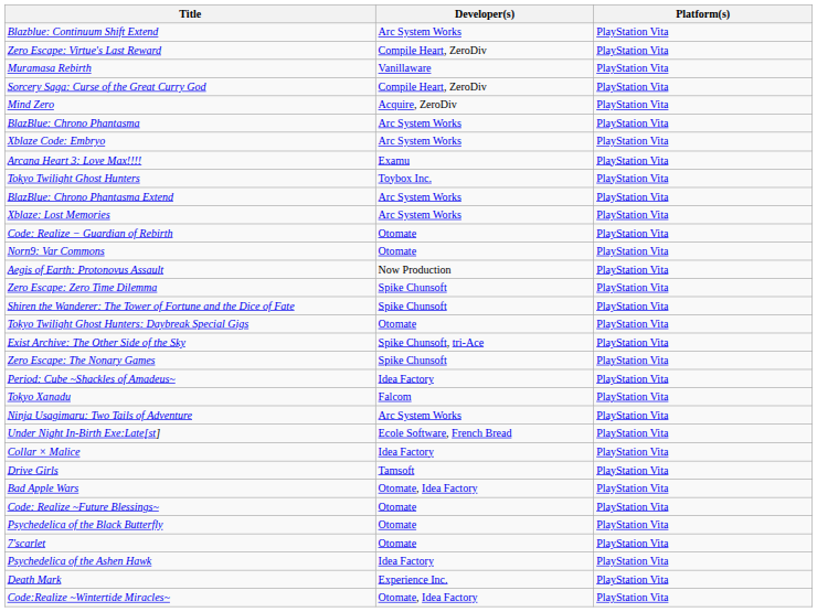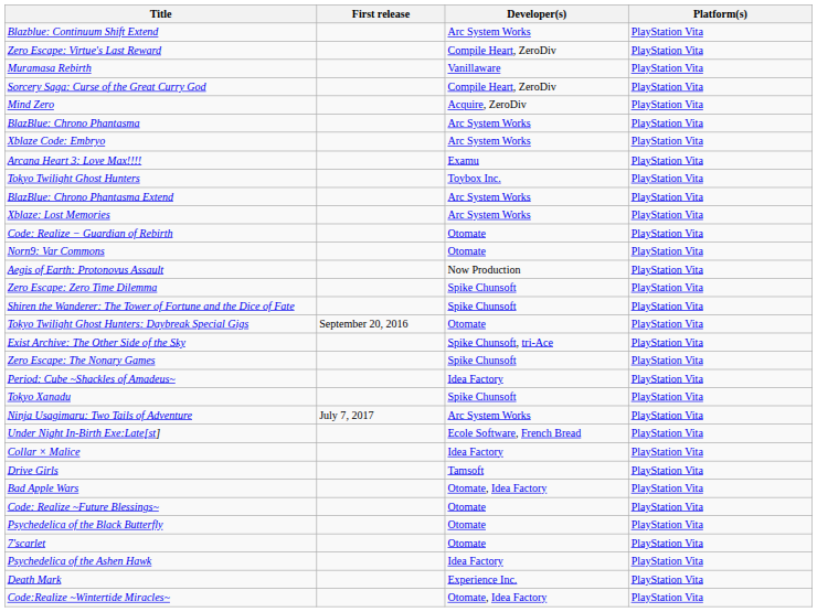+ column: First release | September 20, 2016 | July 7, 2017
Tokyo Xanadu | Developer(s): Falcom -> Spike Chunsoft
